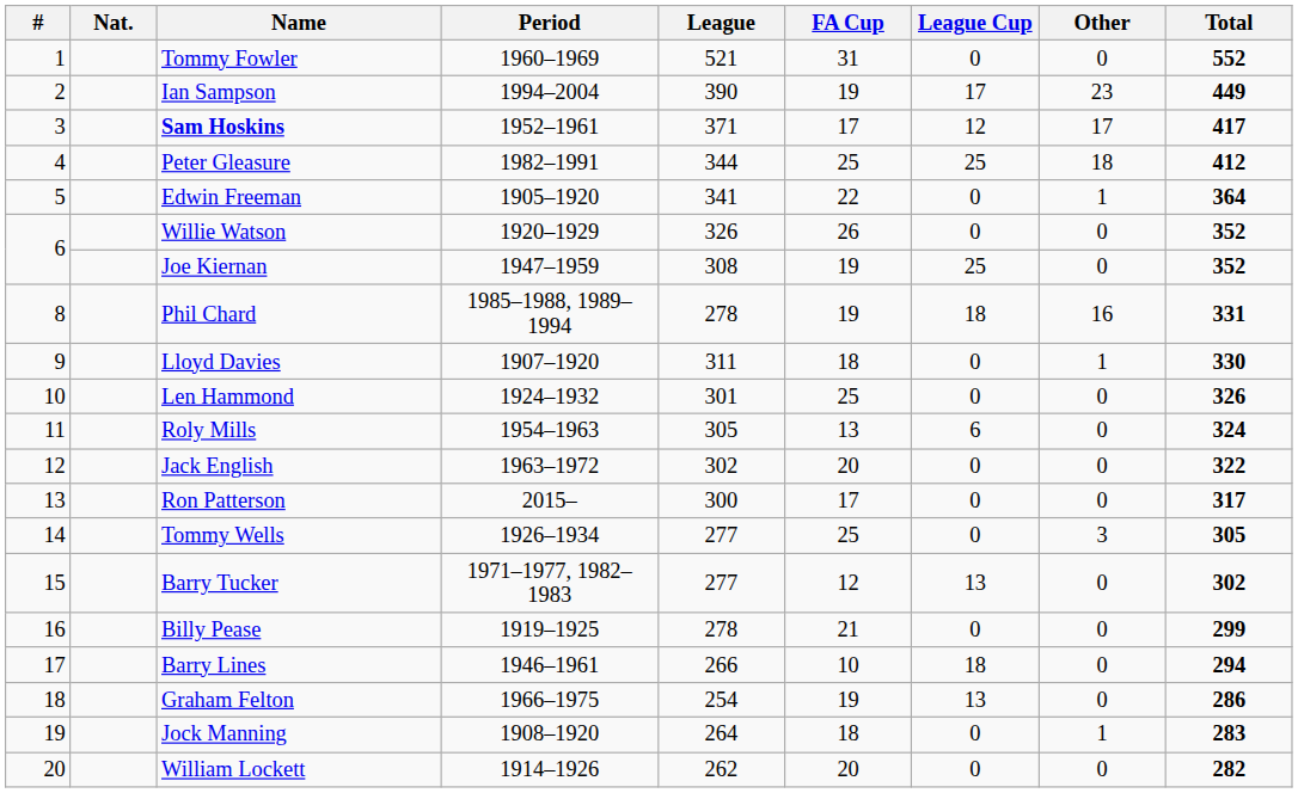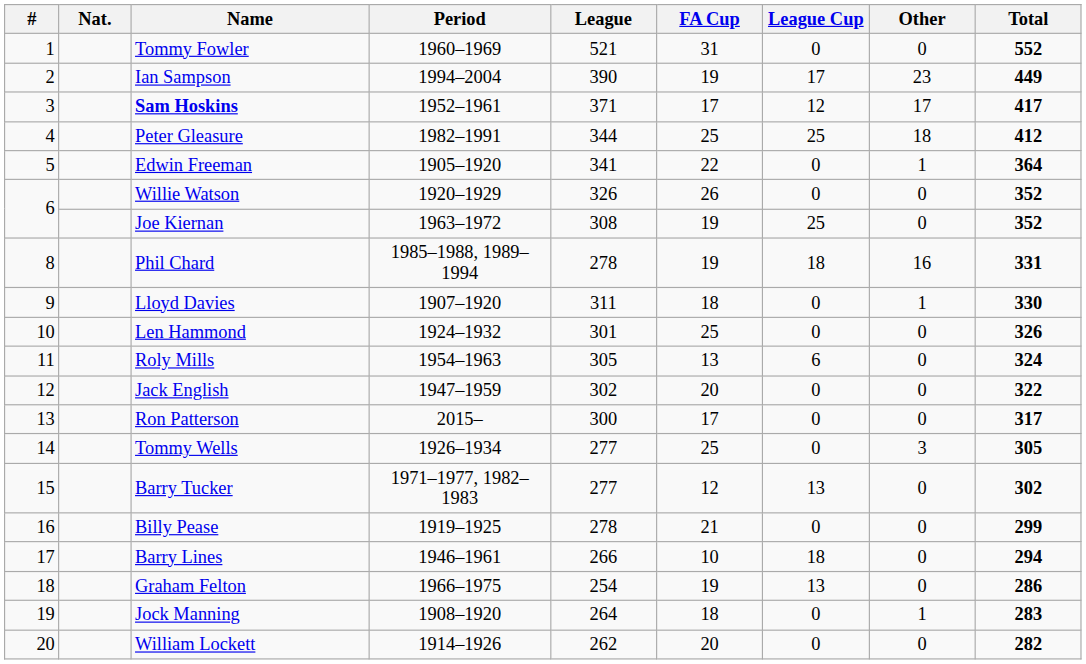Joe Kiernan | Period: 1947–1959 -> 1963–1972
Jack English | Period: 1963–1972 -> 1947–1959
